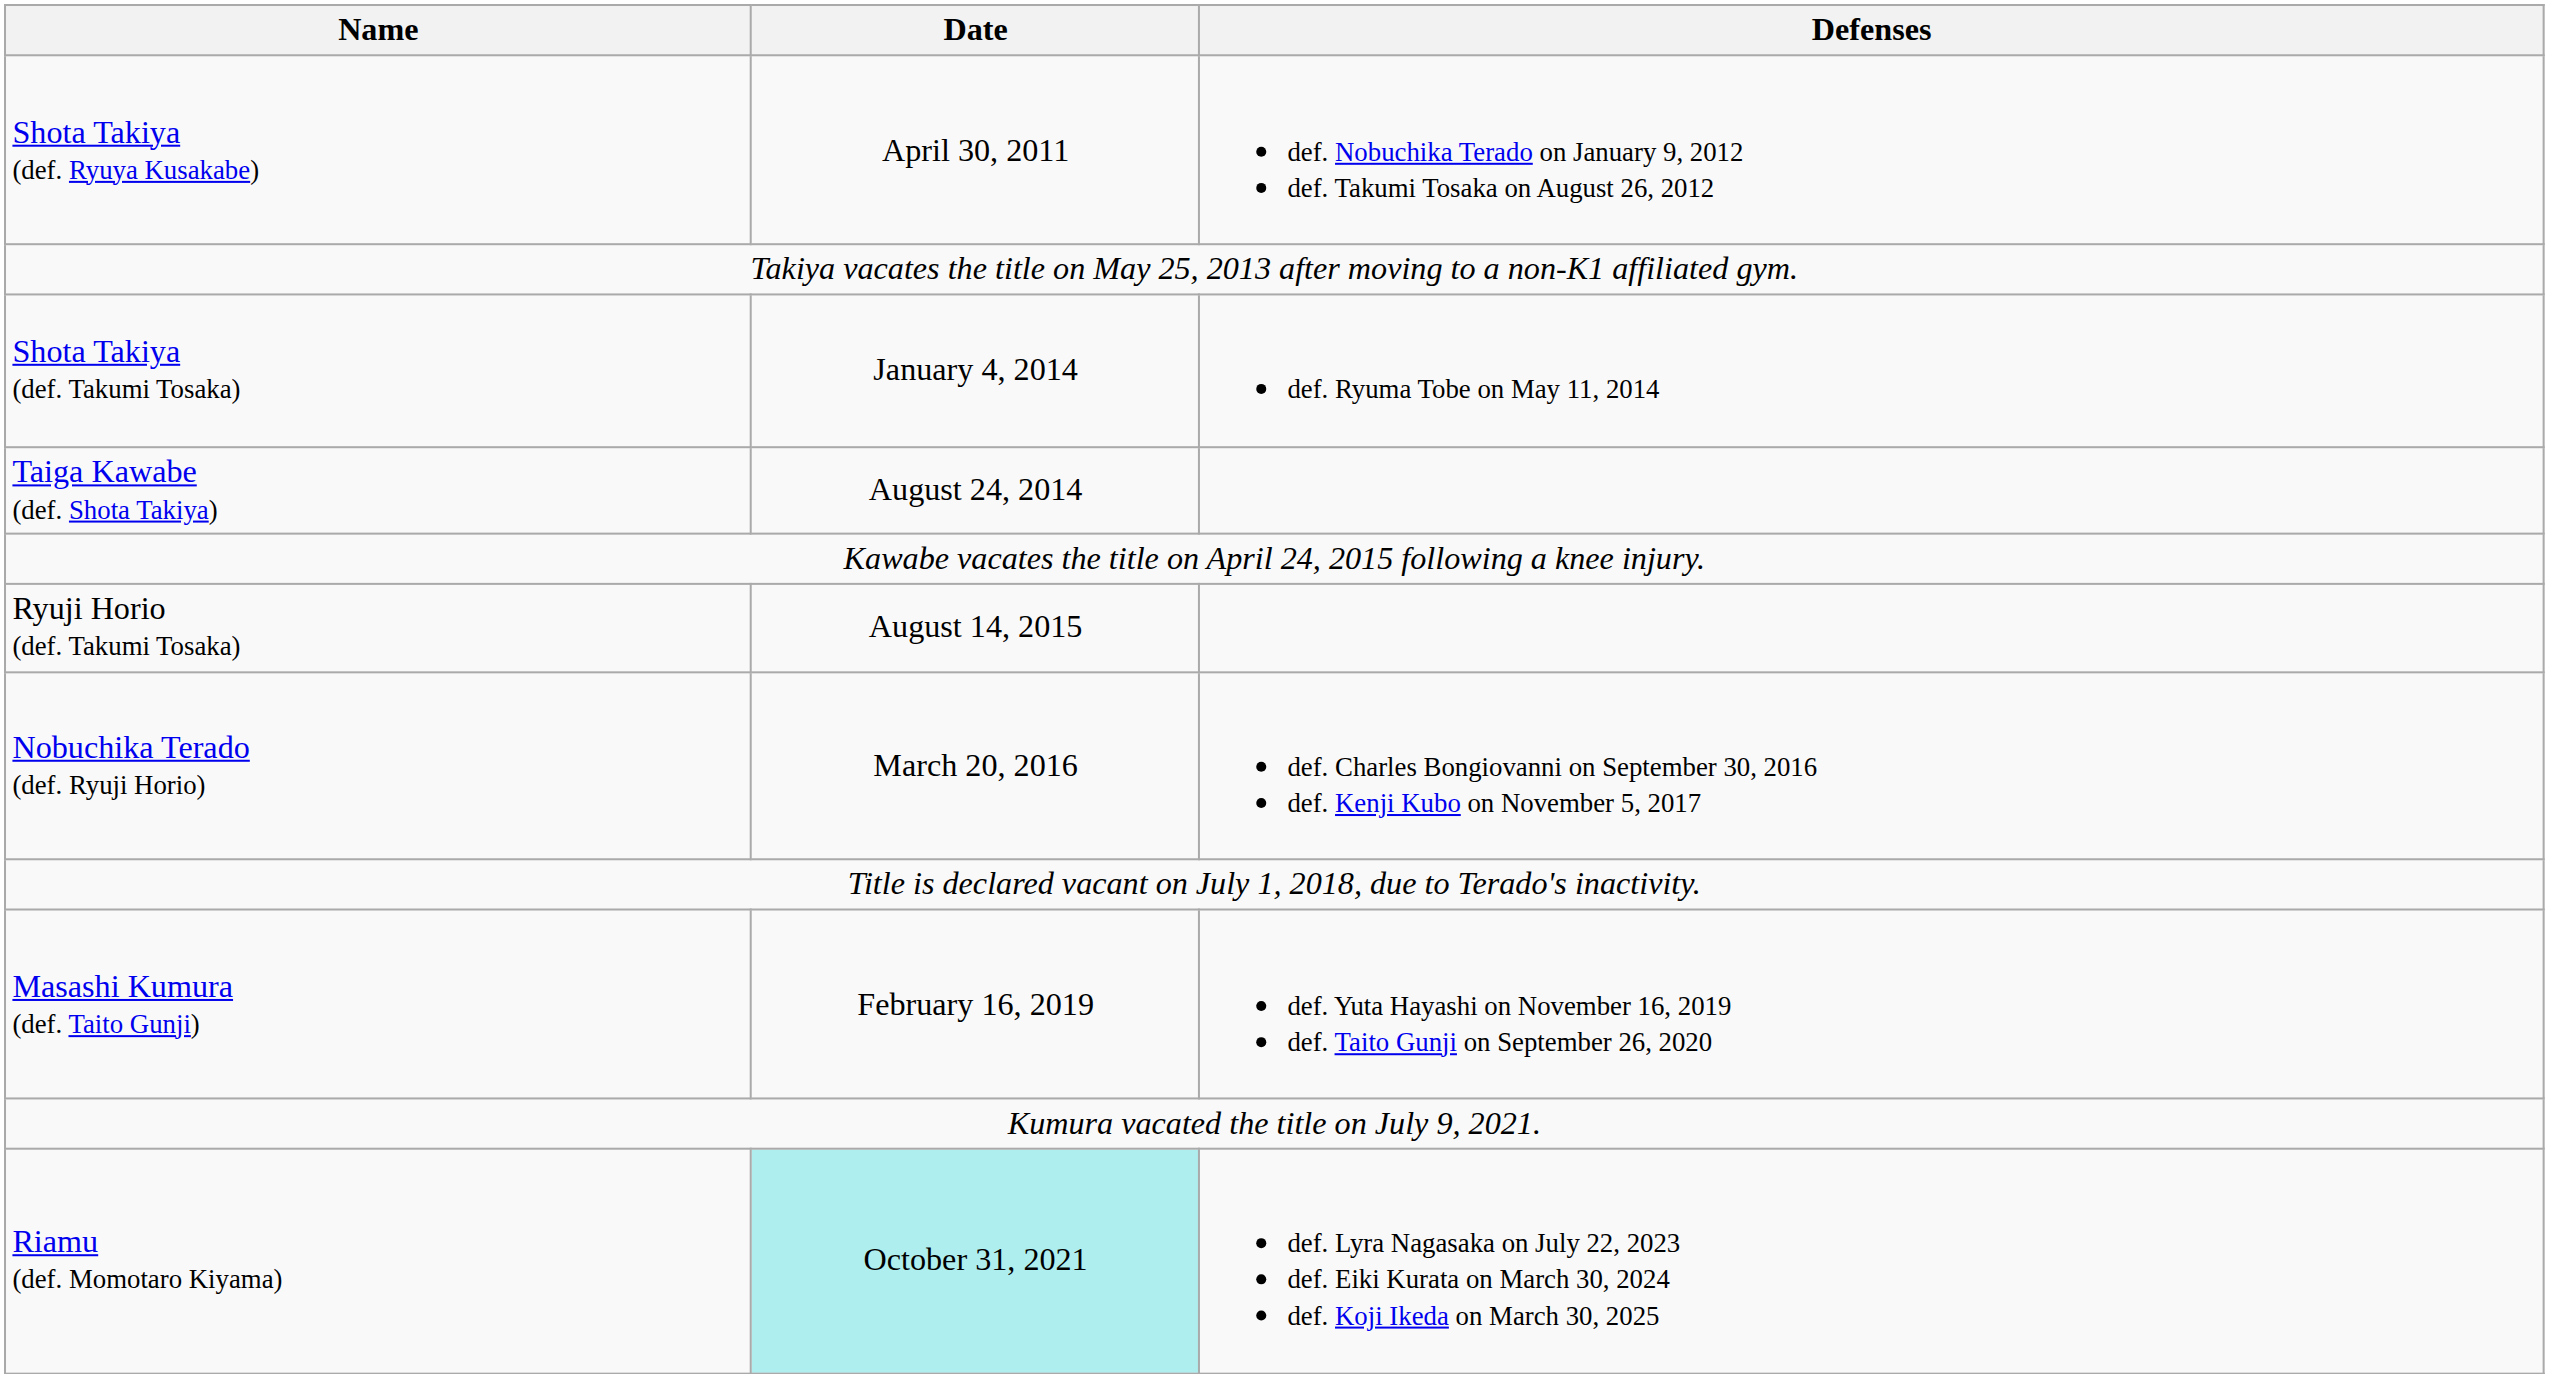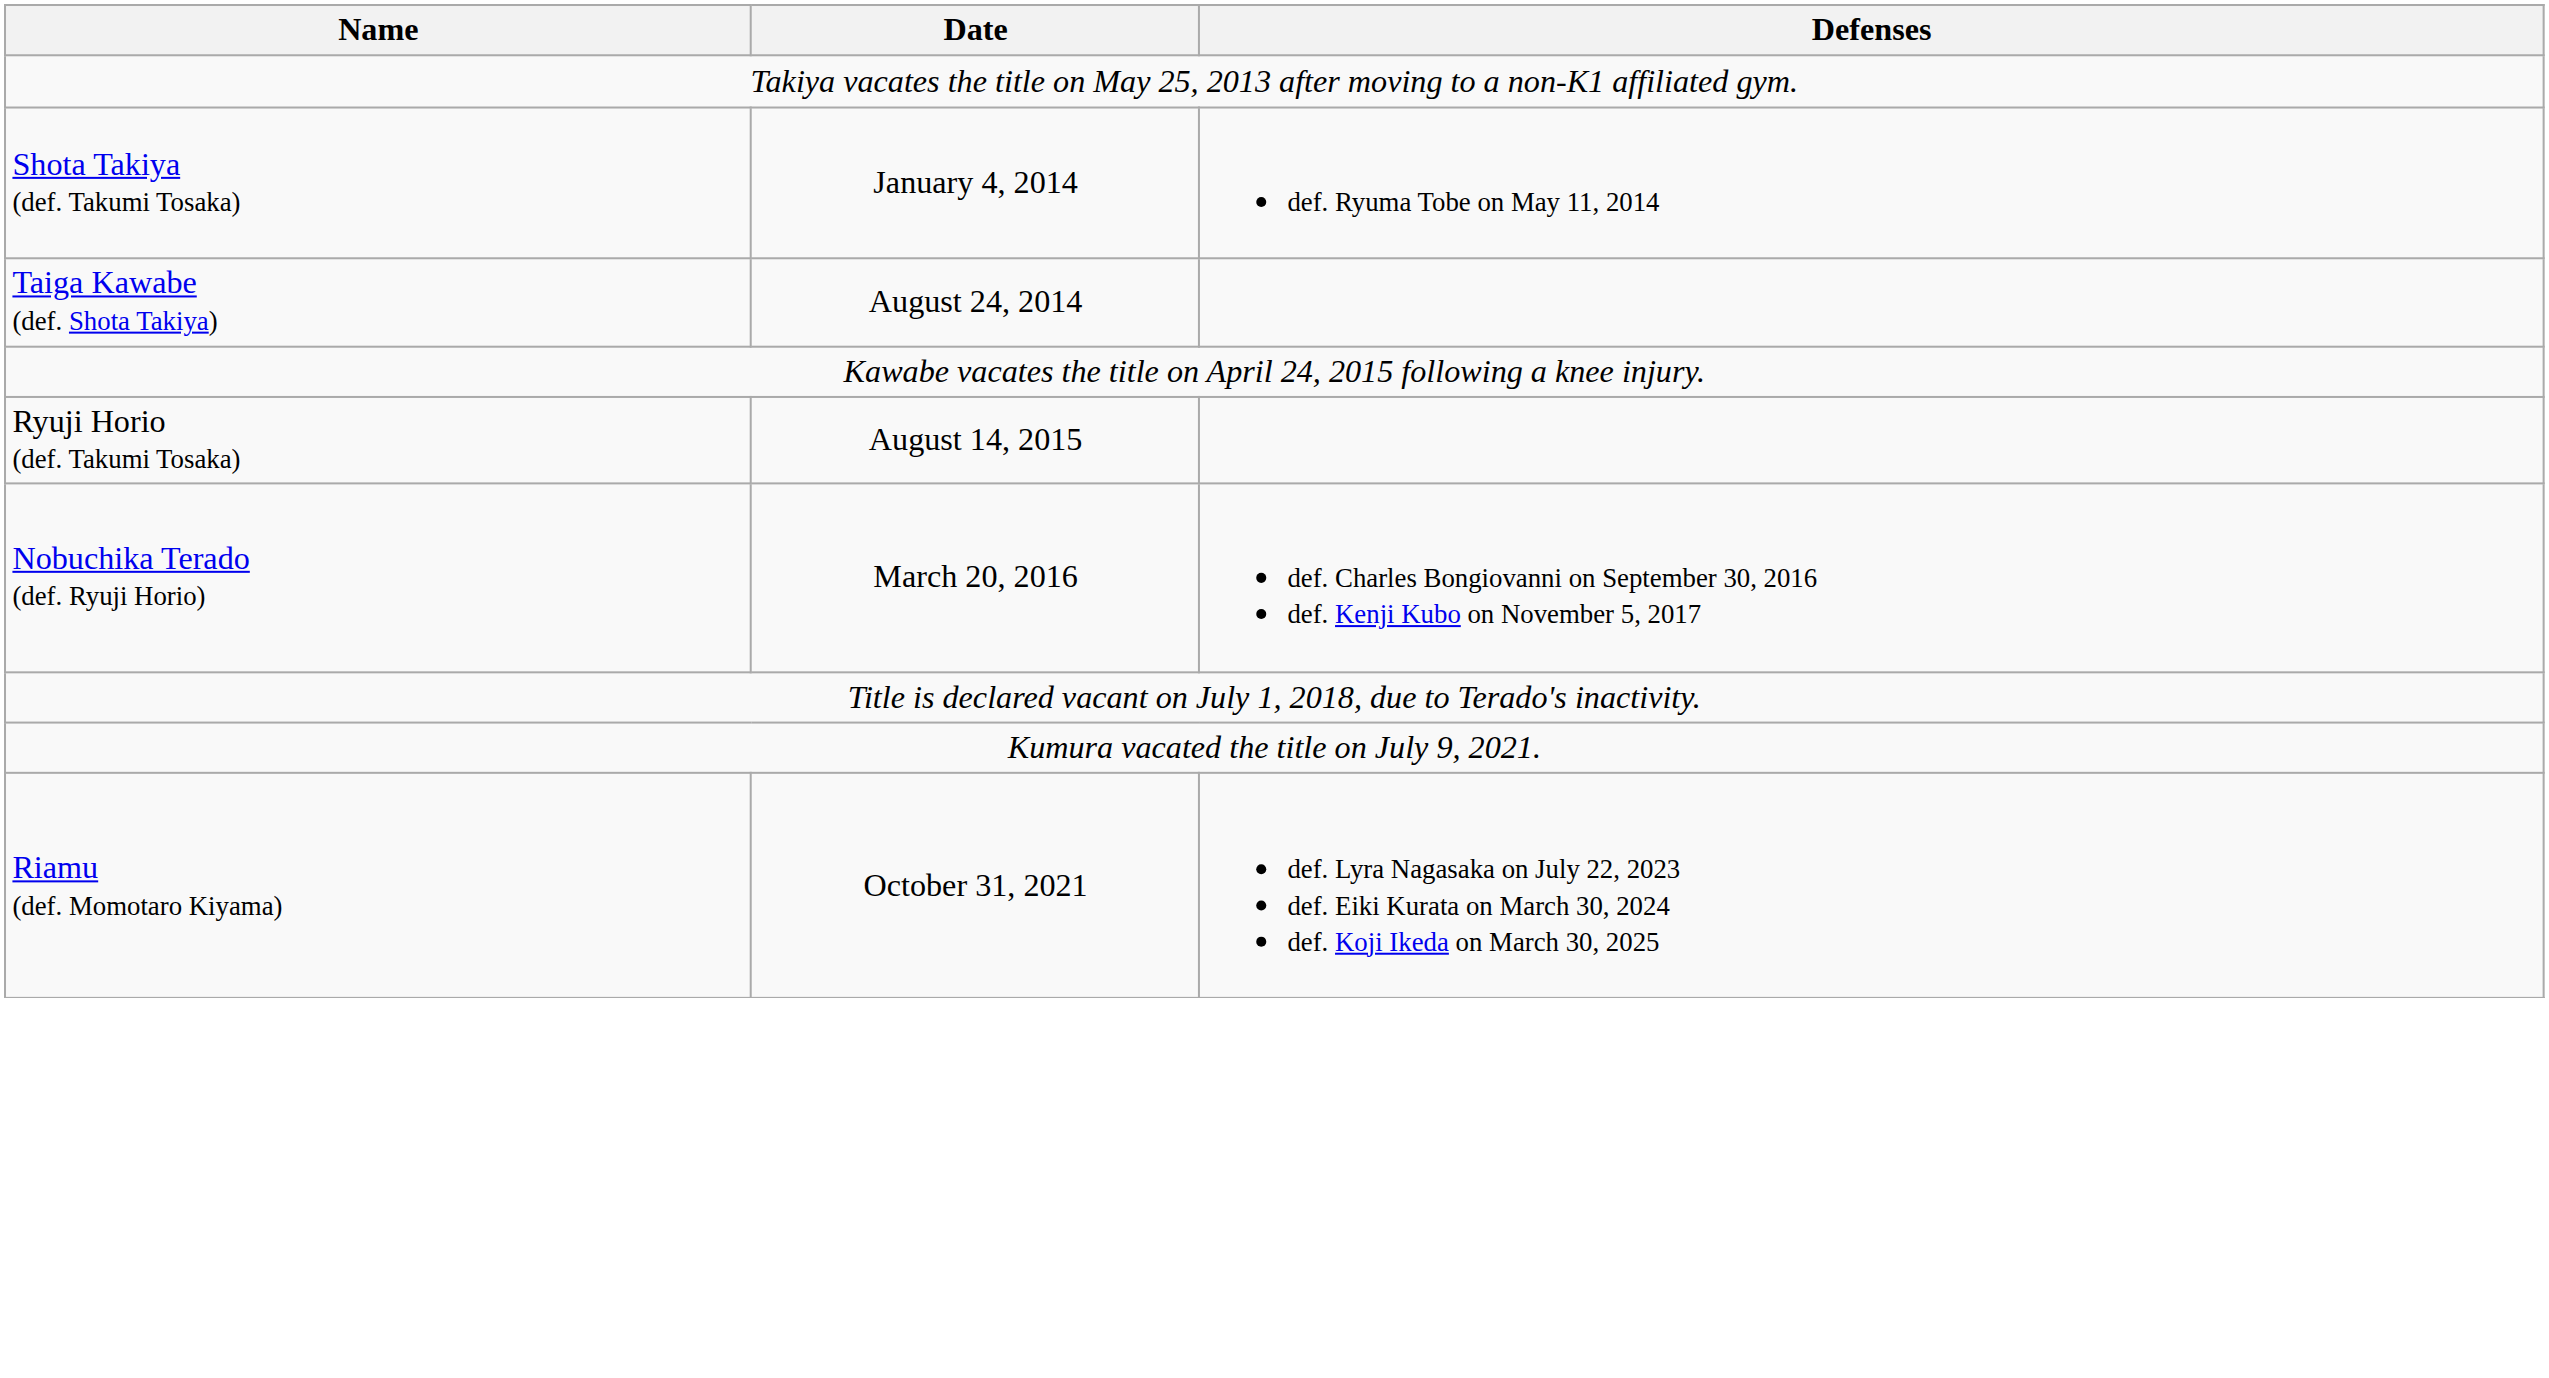- row: Shota Takiya (def. Ryuya Kusakabe) | April 30, 2011 | def. Nobuchika Terado on January 9, 2012 def. Takumi Tosaka on August 26, 2012
- row: Masashi Kumura (def. Taito Gunji) | February 16, 2019 | def. Yuta Hayashi on November 16, 2019 def. Taito Gunji on September 26, 2020
Riamu (def. Momotaro Kiyama) | Date: paleturquoise background -> no background
